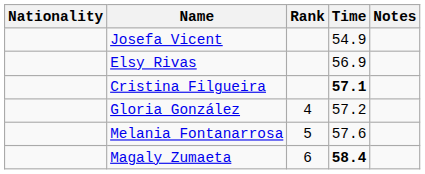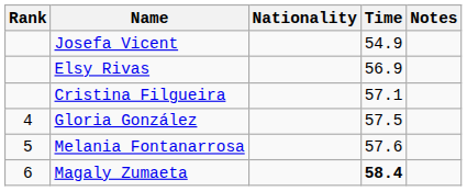columns swapped: Rank <-> Nationality
Cristina Filgueira | Time: bold -> normal
Gloria González | Time: 57.2 -> 57.5
